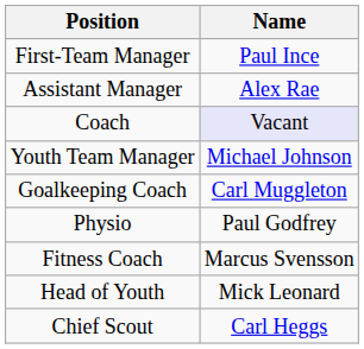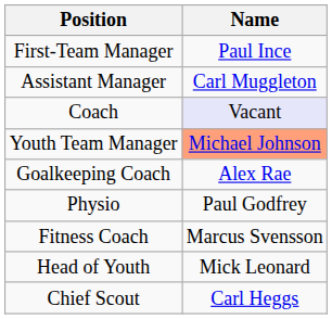Assistant Manager | Name: Alex Rae -> Carl Muggleton
Youth Team Manager | Name: no background -> lightsalmon background
Goalkeeping Coach | Name: Carl Muggleton -> Alex Rae
